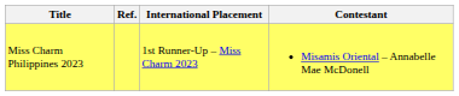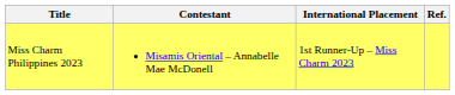columns swapped: Contestant <-> Ref.
